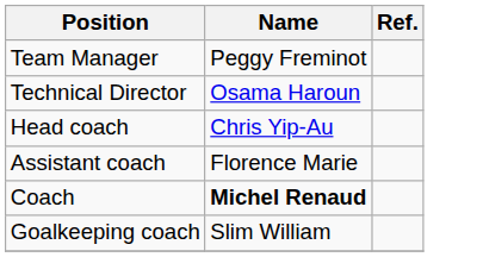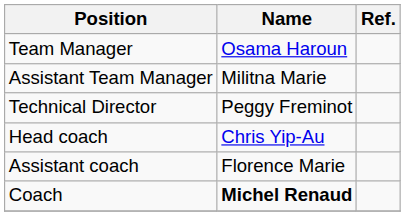Team Manager | Name: Peggy Freminot -> Osama Haroun
+ row: Assistant Team Manager | Militna Marie
Technical Director | Name: Osama Haroun -> Peggy Freminot
- row: Goalkeeping coach | Slim William
